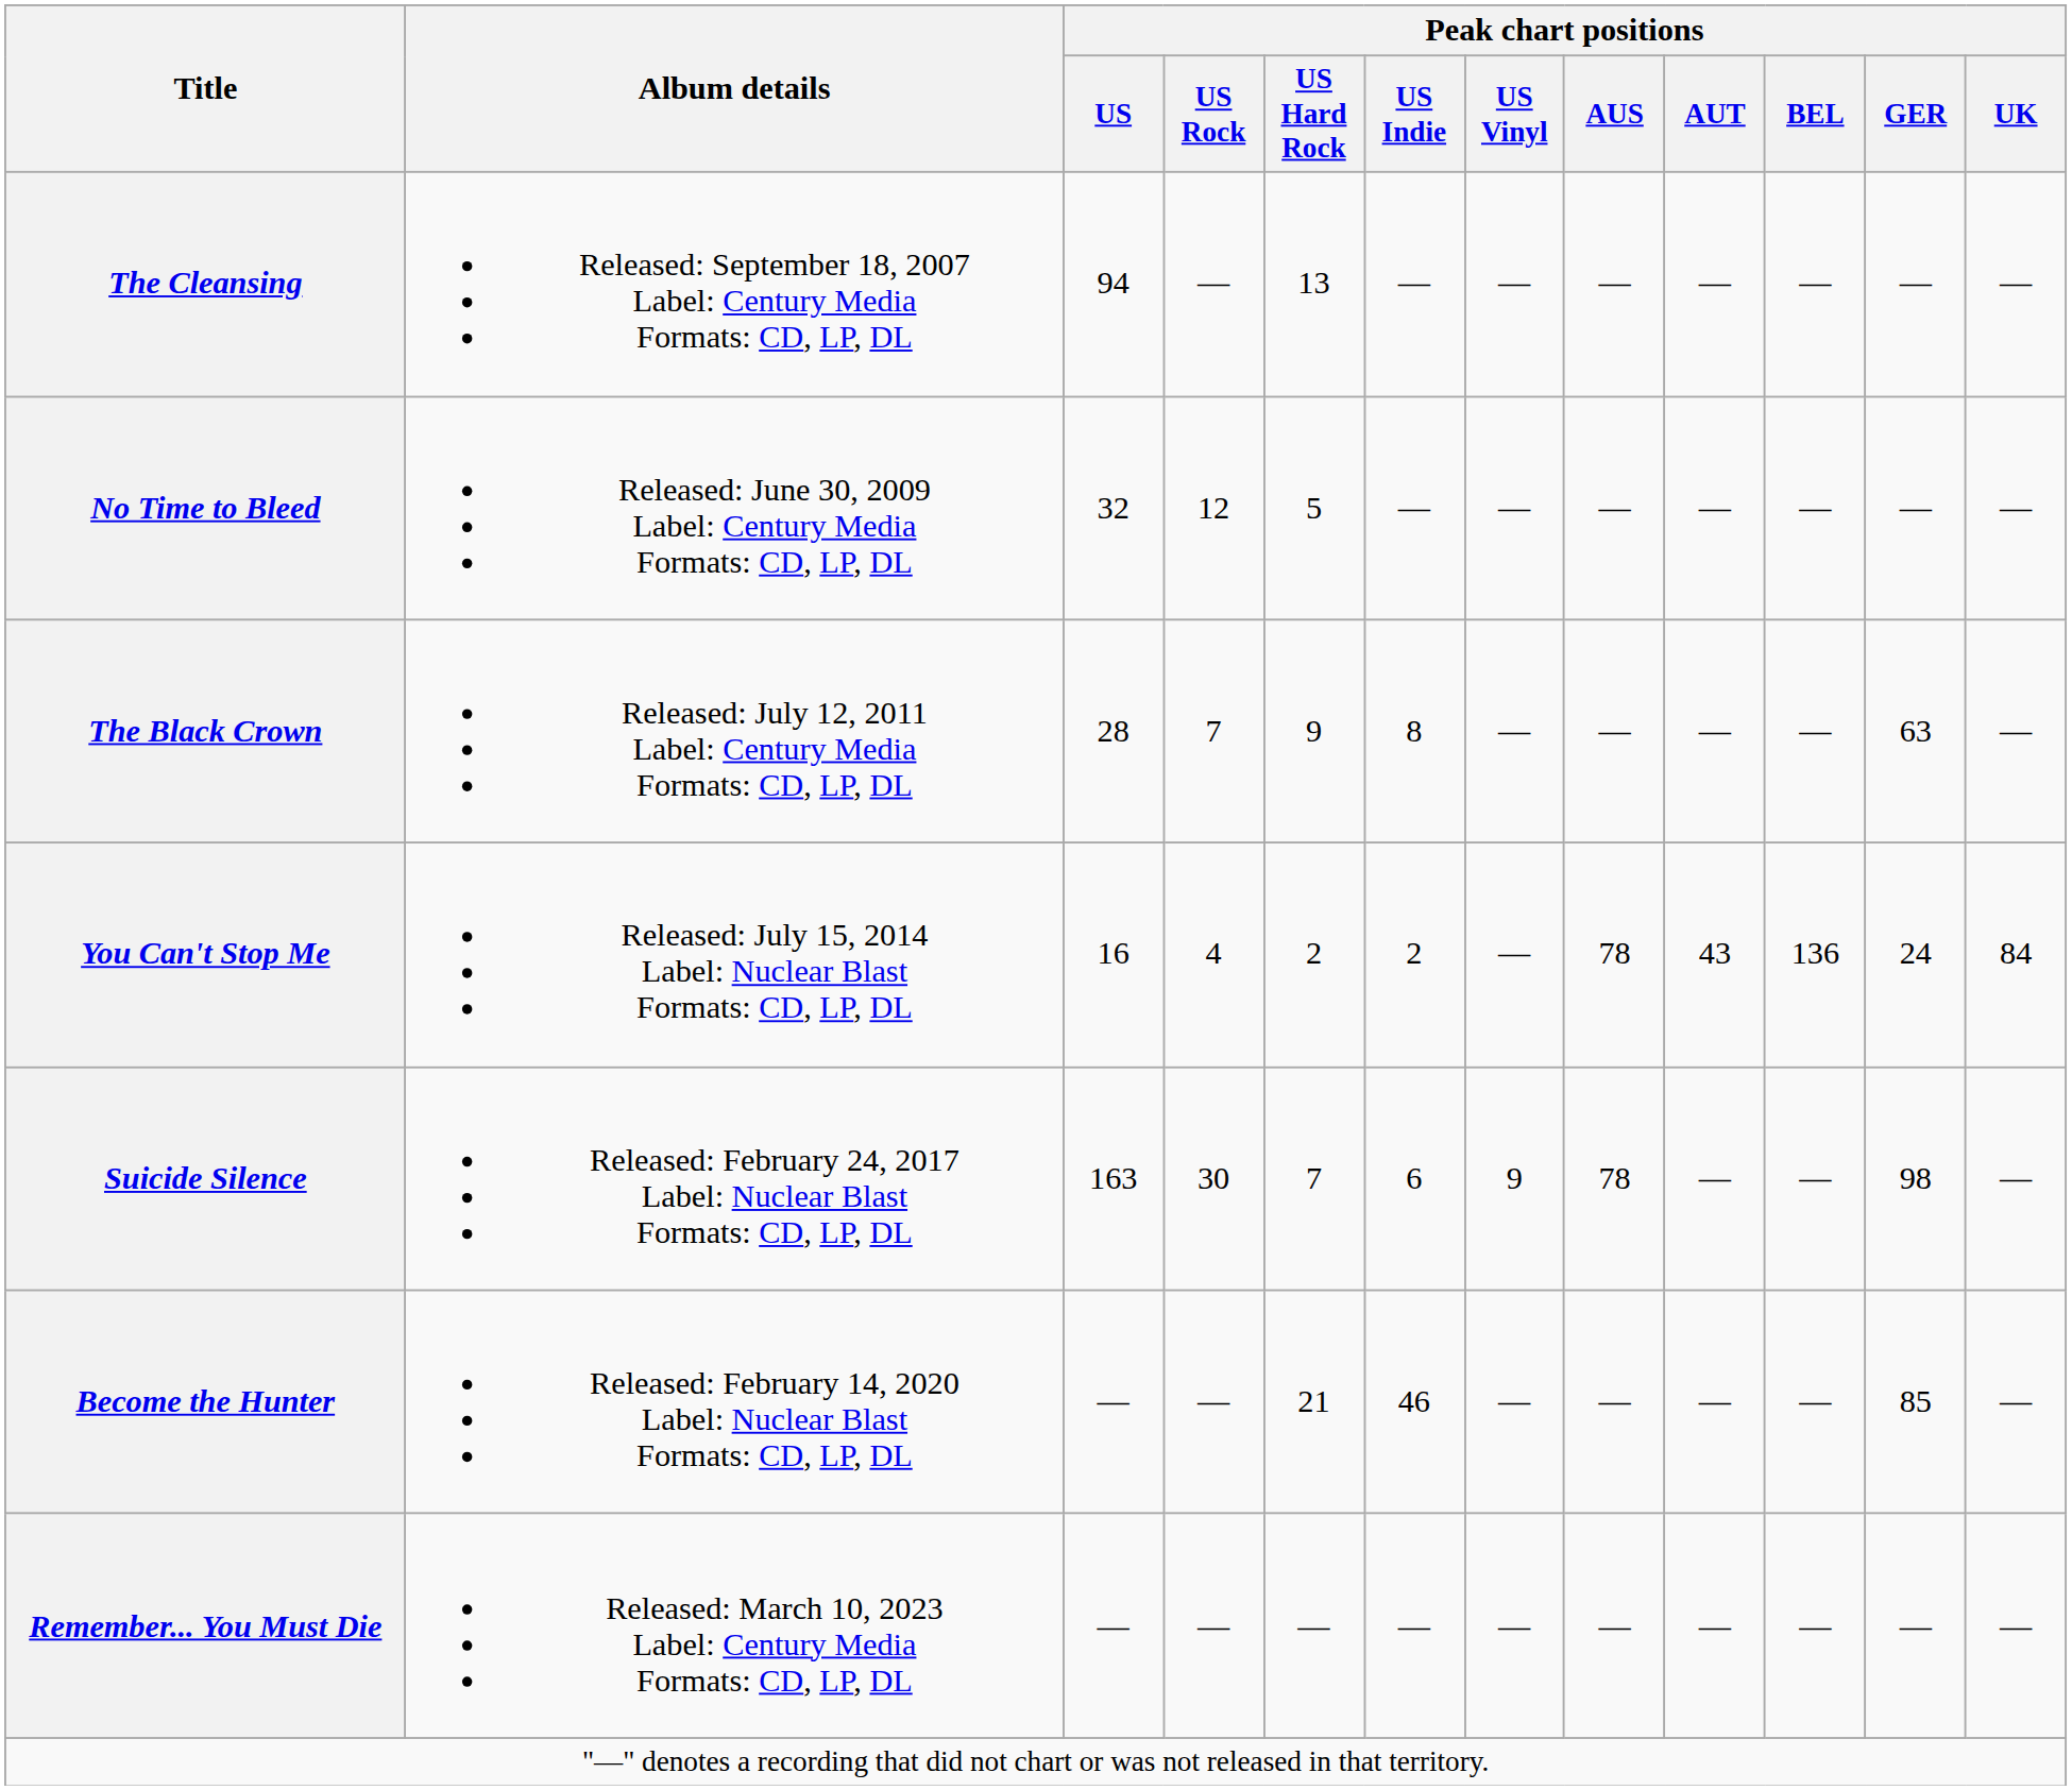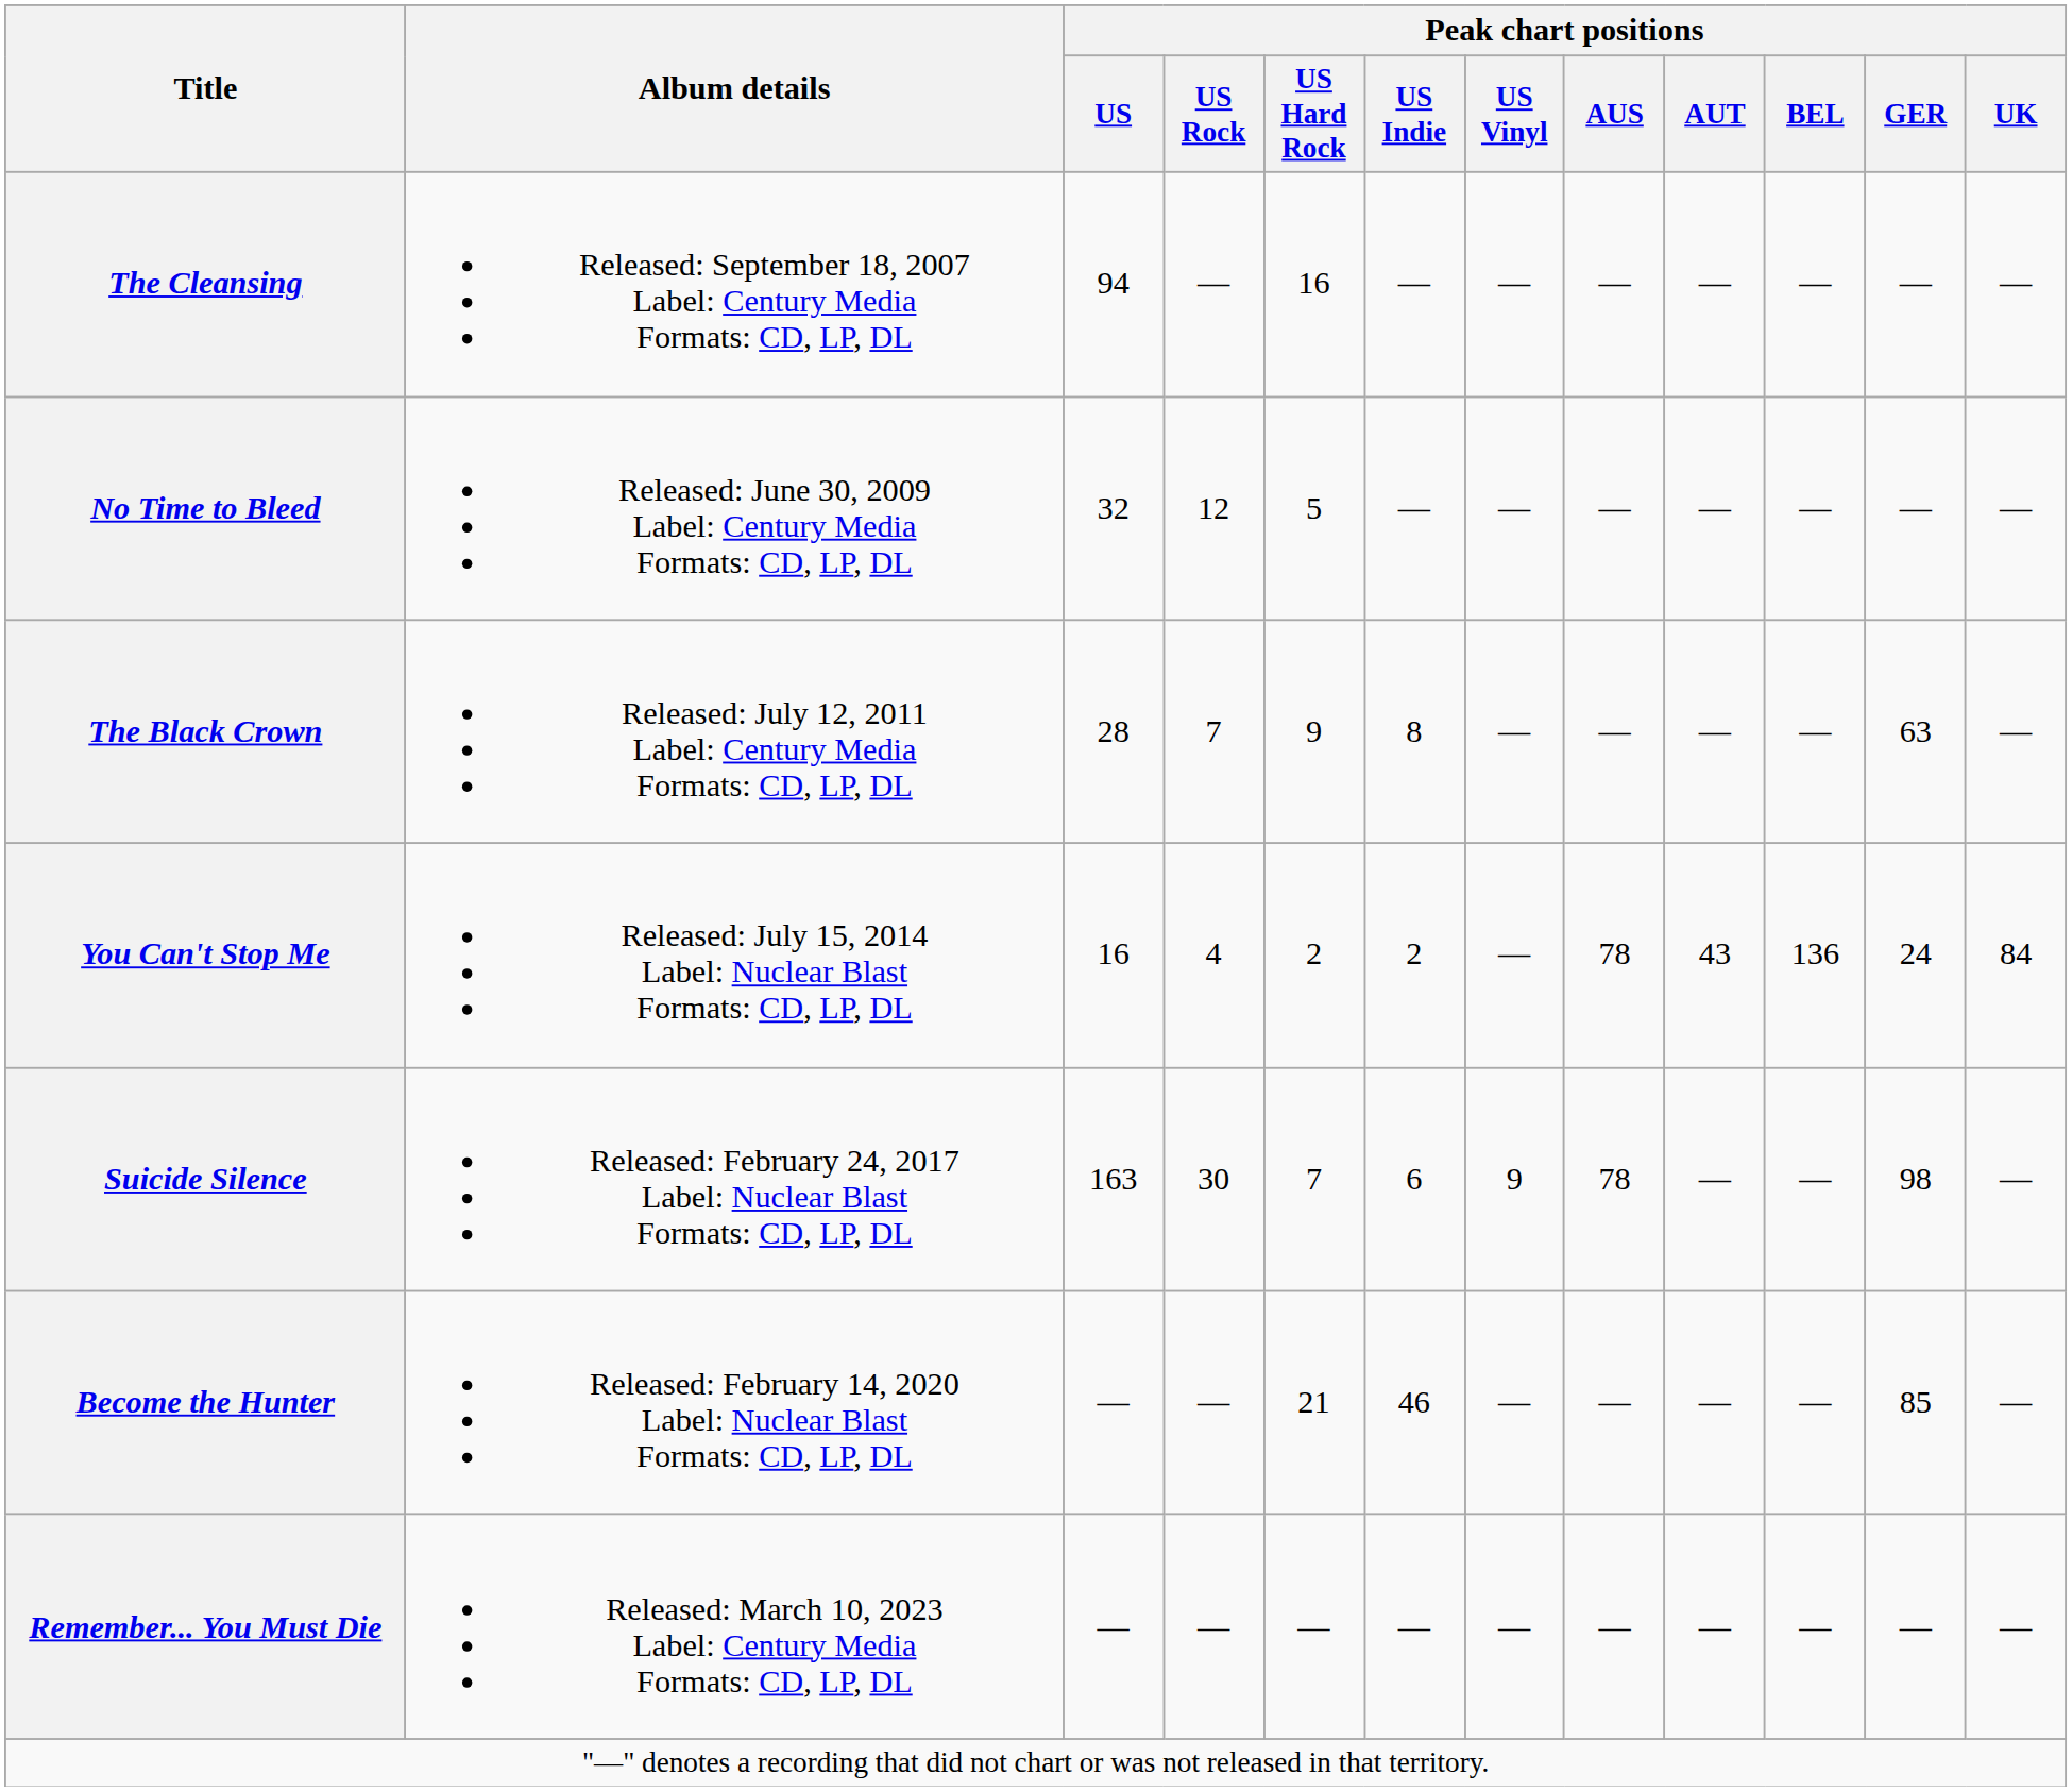The Cleansing | Peak chart positions / US Hard Rock: 13 -> 16
